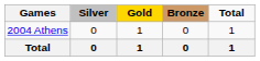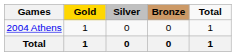columns swapped: Gold <-> Silver
